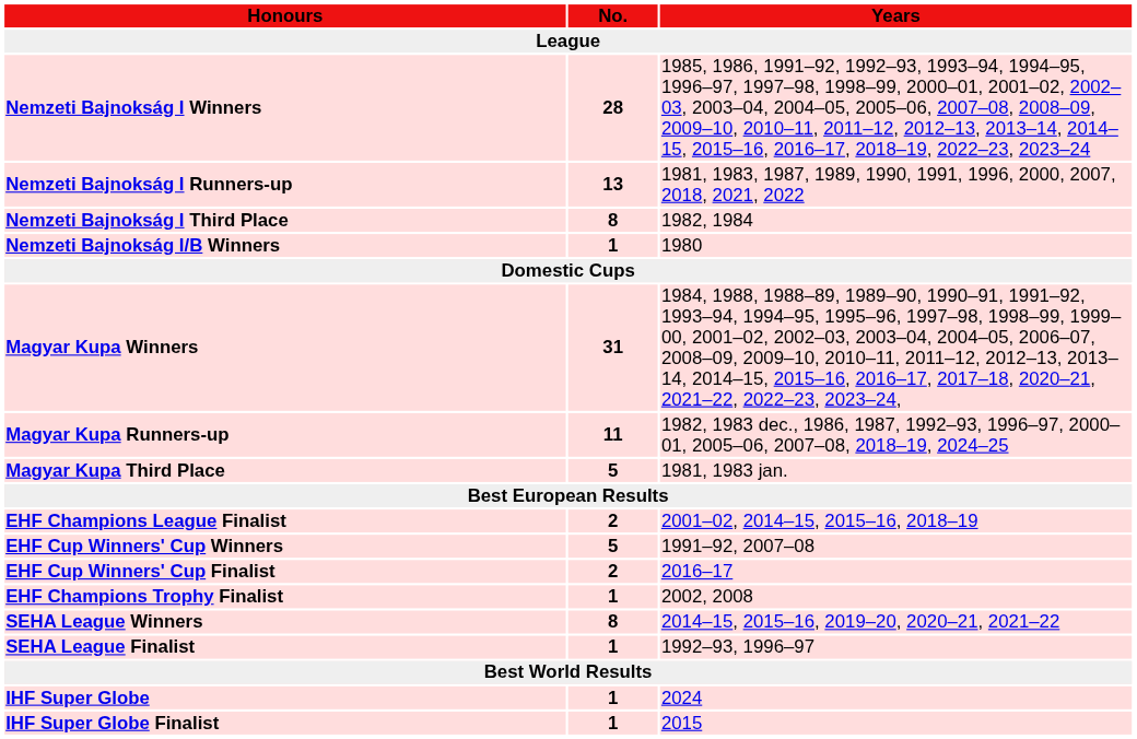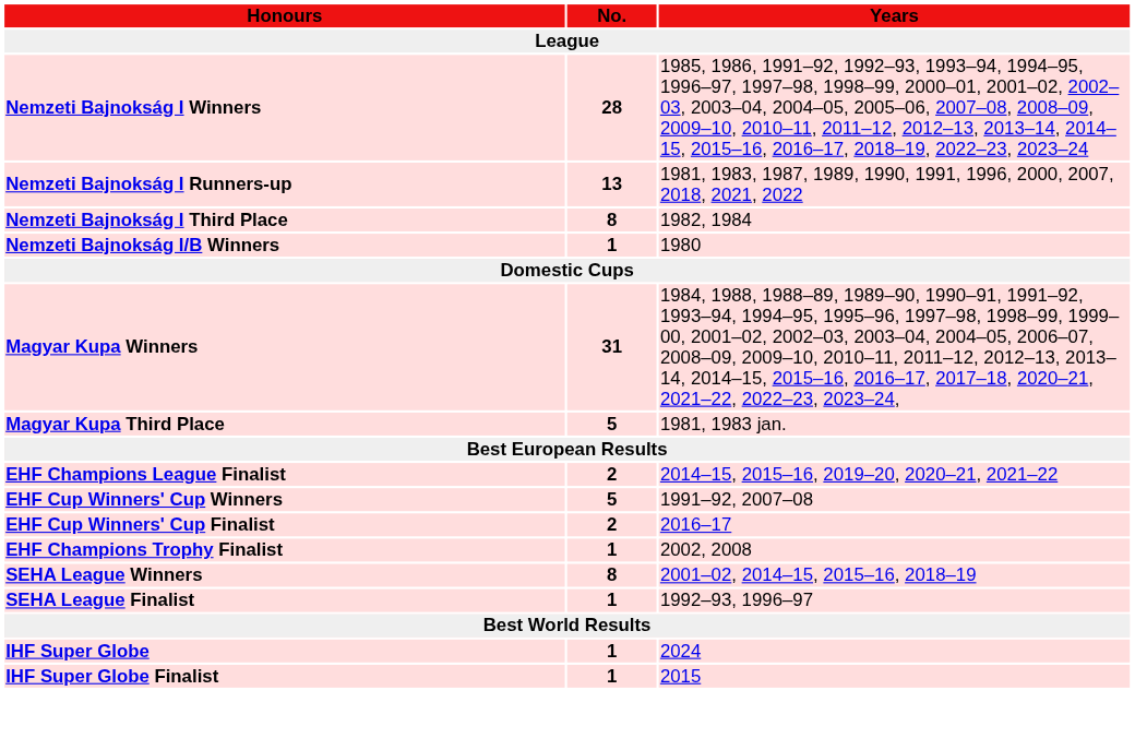- row: Magyar Kupa Runners-up | 11 | 1982, 1983 dec., 1986, 1987, 1992–93, 1996–97, 2000–01, 2005–06, 2007–08, 2018–19, 2024–25
EHF Champions League Finalist | Years: 2001–02, 2014–15, 2015–16, 2018–19 -> 2014–15, 2015–16, 2019–20, 2020–21, 2021–22
SEHA League Winners | Years: 2014–15, 2015–16, 2019–20, 2020–21, 2021–22 -> 2001–02, 2014–15, 2015–16, 2018–19
